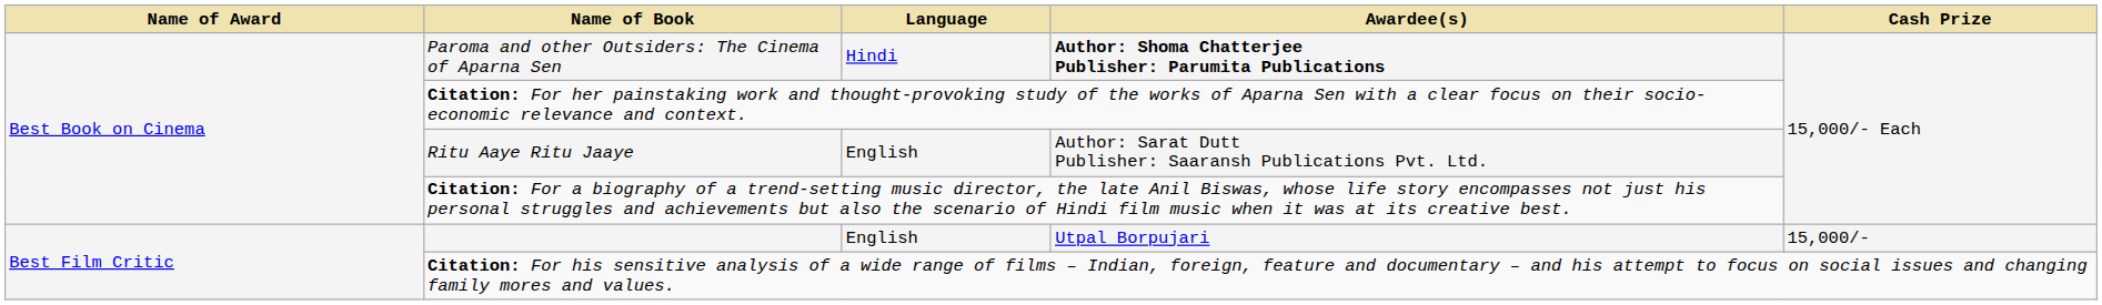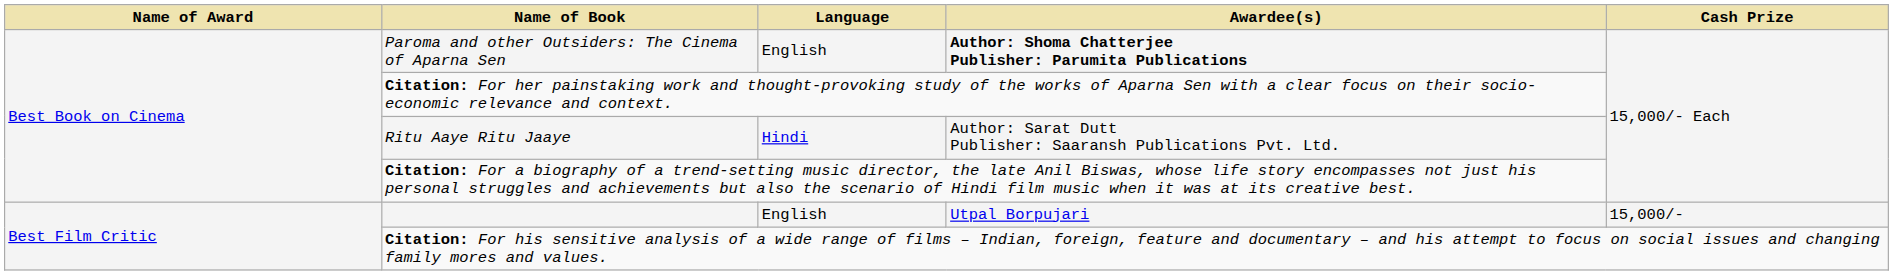Paroma and other Outsiders: The Cinema of Aparna Sen | Language: Hindi -> English
Ritu Aaye Ritu Jaaye | Language: English -> Hindi
